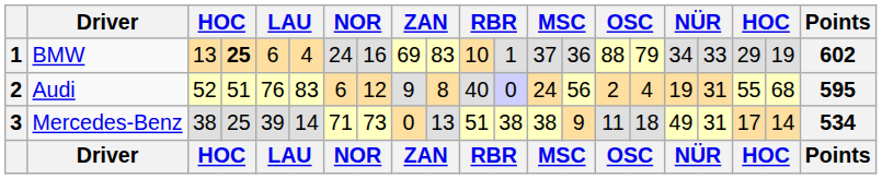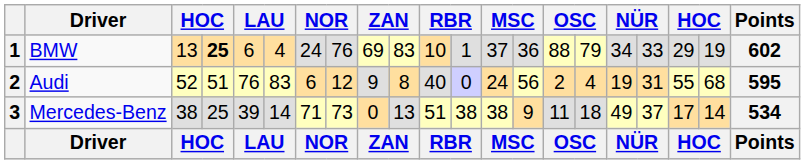BMW | column 8: 16 -> 76
Mercedes-Benz | column 18: 31 -> 37
